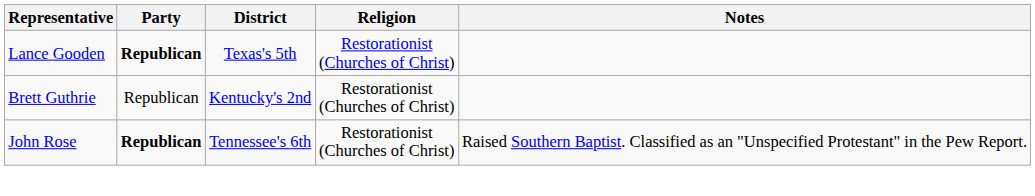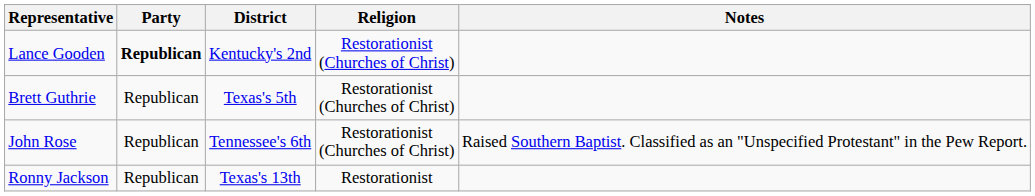Lance Gooden | District: Texas's 5th -> Kentucky's 2nd
Brett Guthrie | District: Kentucky's 2nd -> Texas's 5th
John Rose | Party: bold -> normal
+ row: Ronny Jackson | Republican | Texas's 13th | Restorationist
